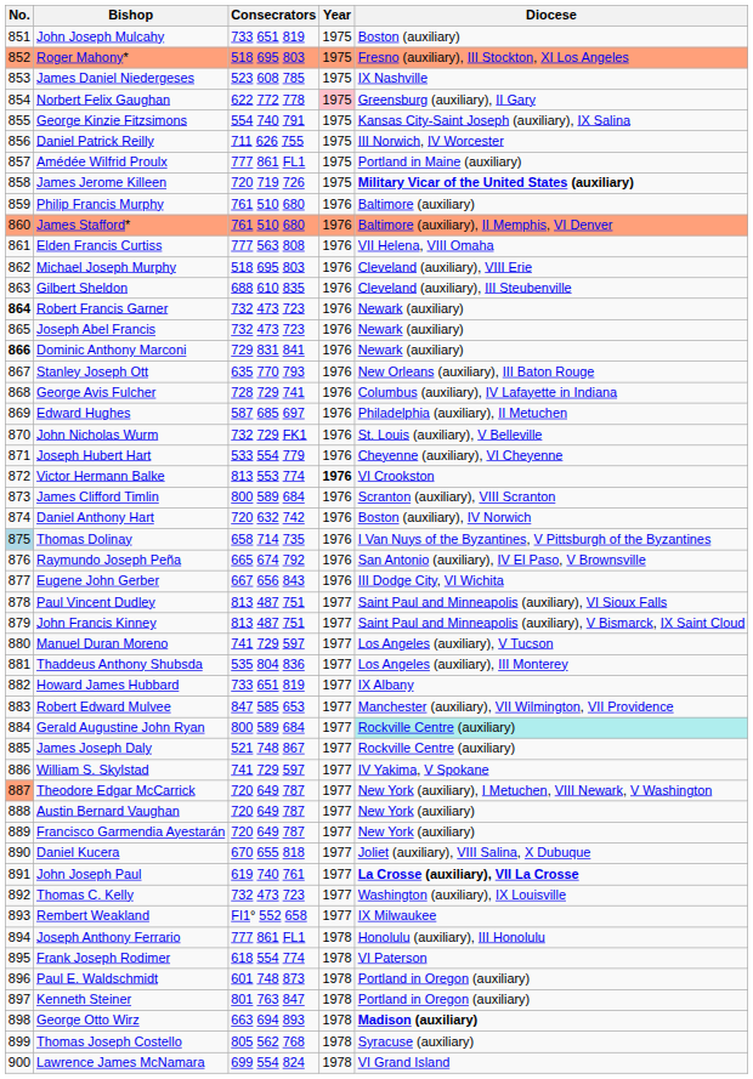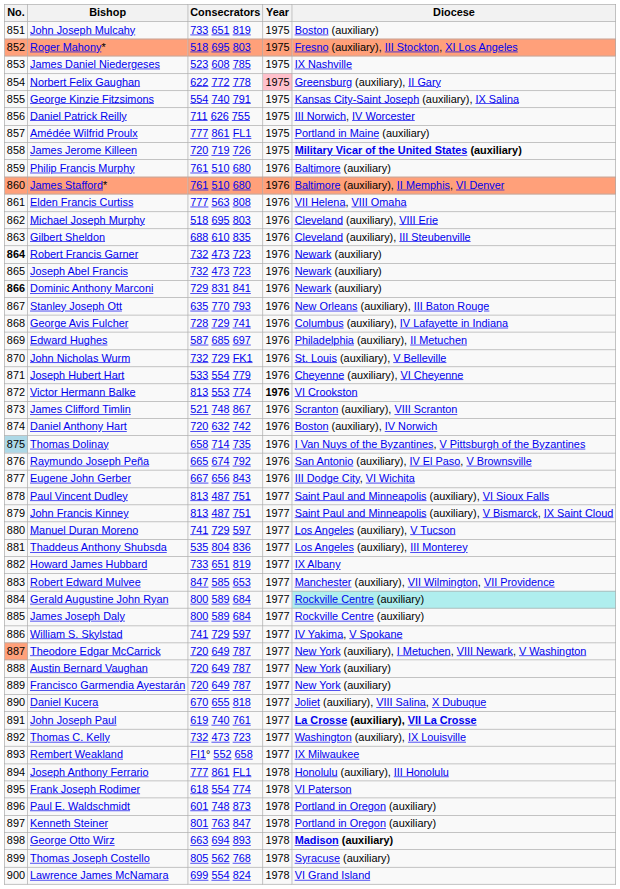James Clifford Timlin | Consecrators: 800 589 684 -> 521 748 867
James Joseph Daly | Consecrators: 521 748 867 -> 800 589 684
